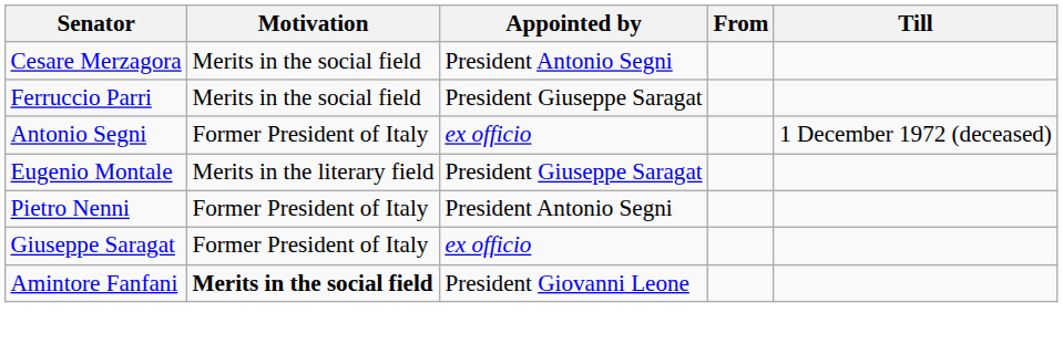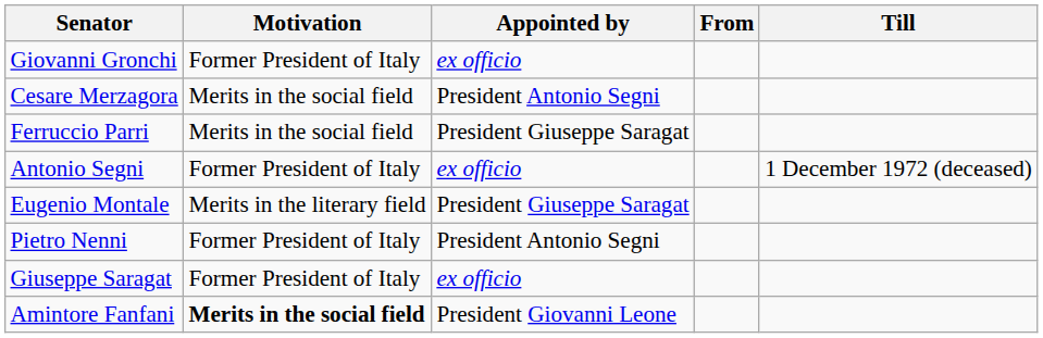+ row: Giovanni Gronchi | Former President of Italy | ex officio
